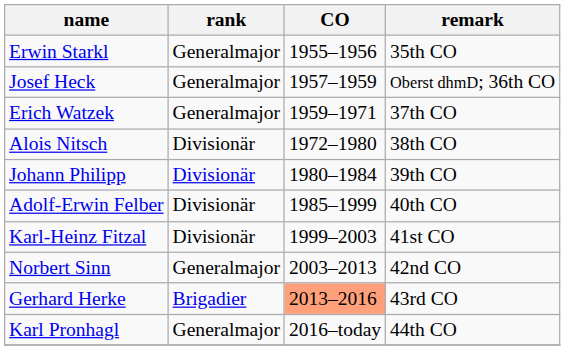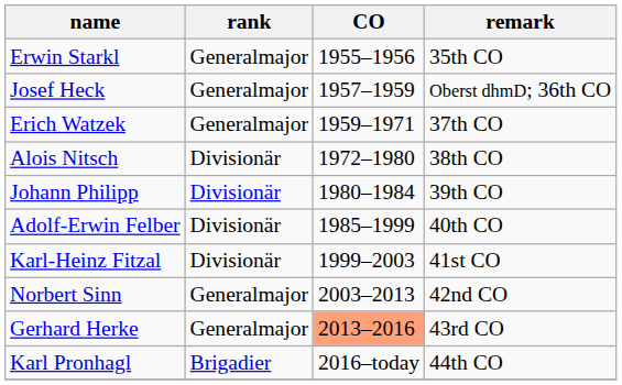Gerhard Herke | rank: Brigadier -> Generalmajor
Karl Pronhagl | rank: Generalmajor -> Brigadier
